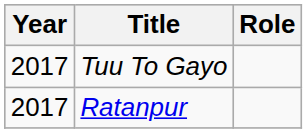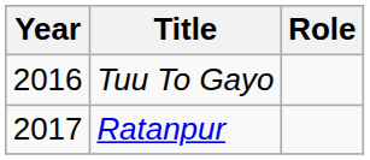Tuu To Gayo | Year: 2017 -> 2016
